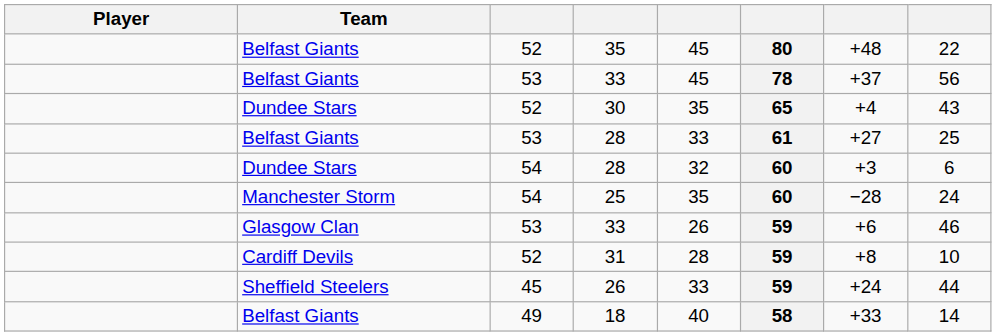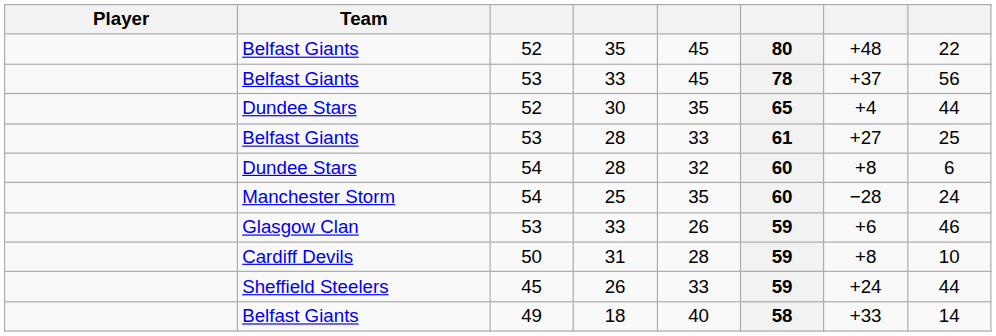30 | column 8: 43 -> 44
Dundee Stars / 28 | column 7: +3 -> +8
31 | column 3: 52 -> 50
